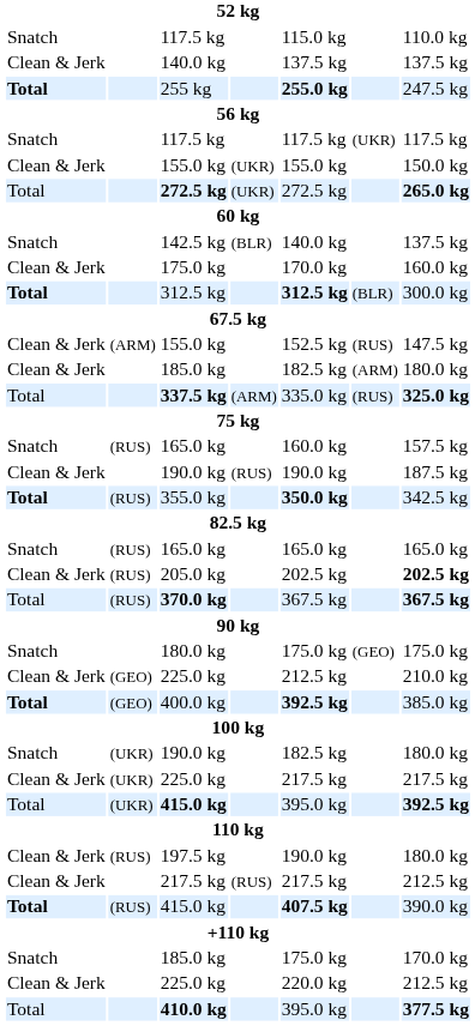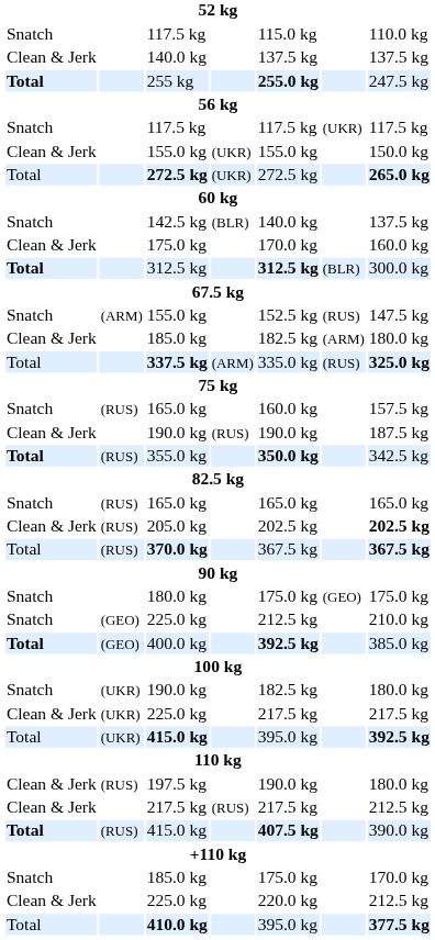(ARM) / 155.0 kg | column 1: Clean & Jerk -> Snatch
(GEO) / 225.0 kg | column 1: Clean & Jerk -> Snatch
